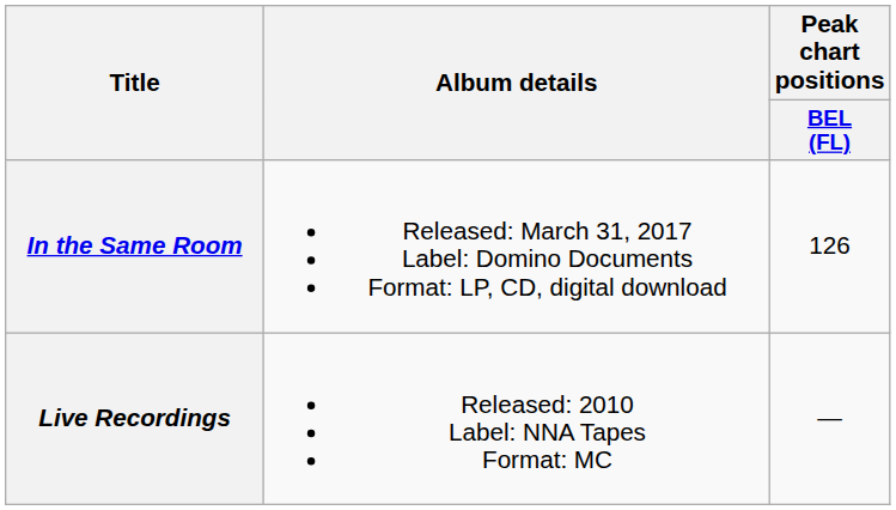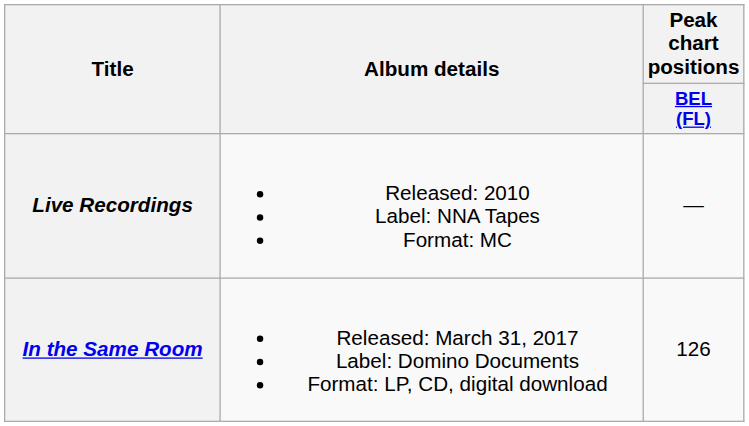rows swapped: Live Recordings <-> In the Same Room
